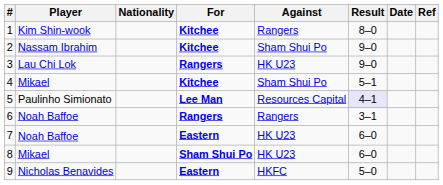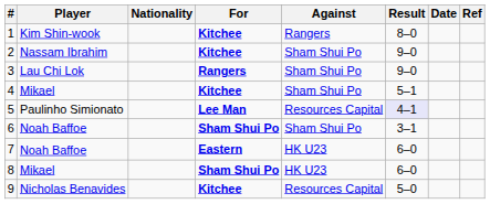3 | Against: HK U23 -> Sham Shui Po
6 | For: Rangers -> Sham Shui Po
6 | Against: Rangers -> Sham Shui Po
9 | For: Eastern -> Kitchee
9 | Against: HKFC -> Resources Capital
